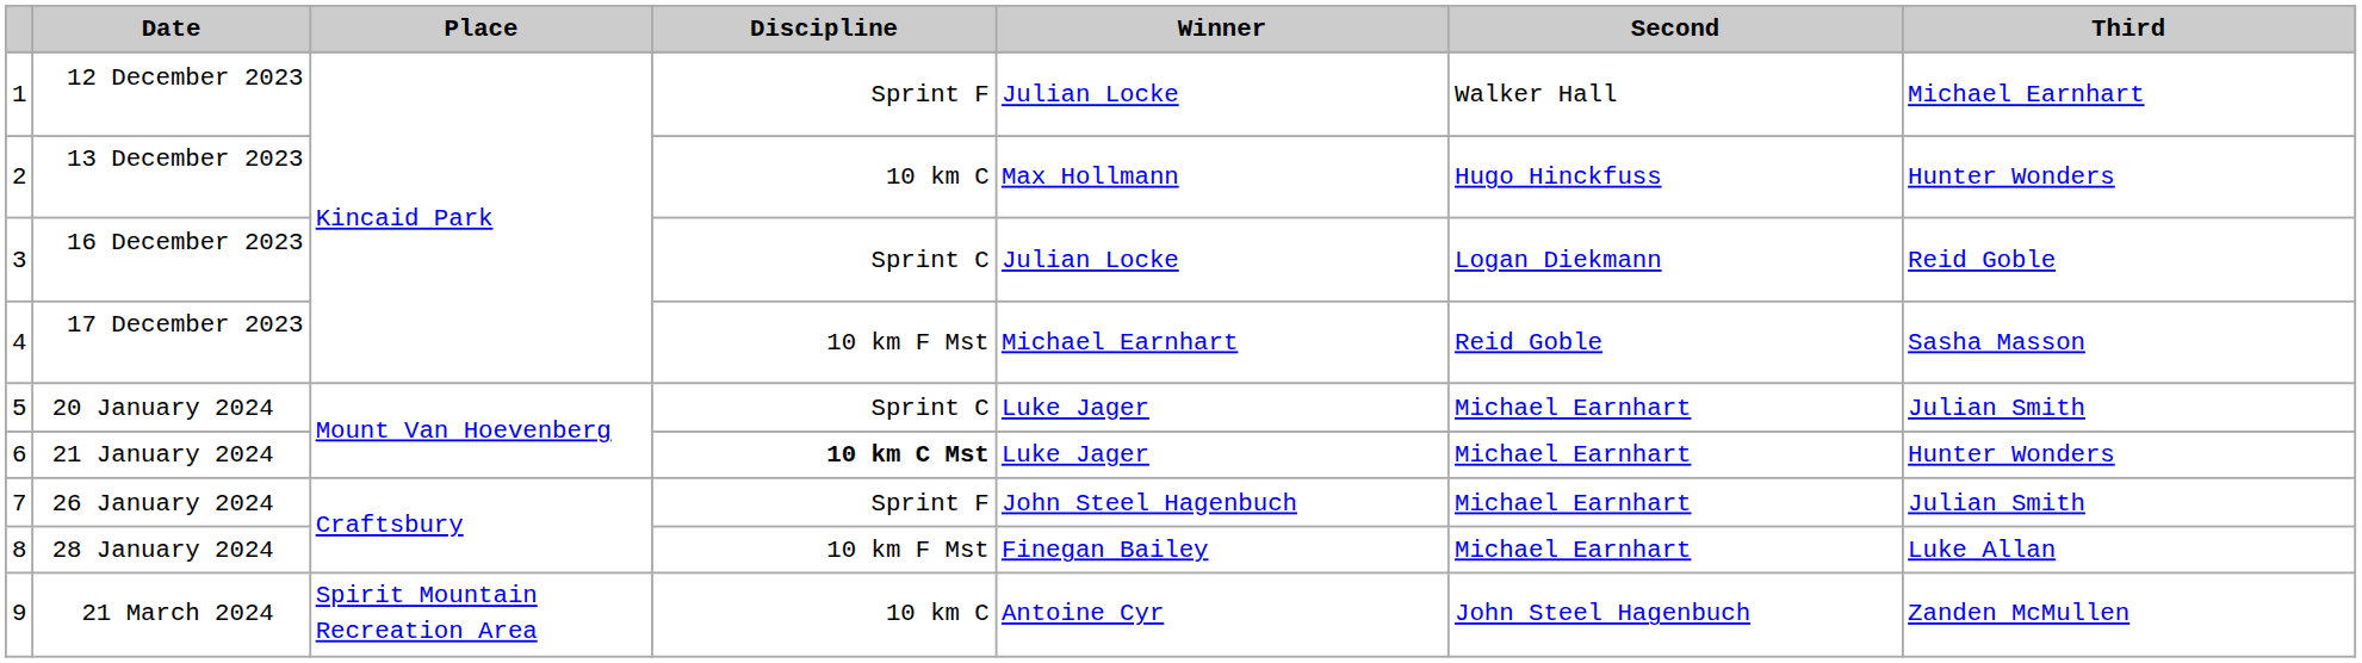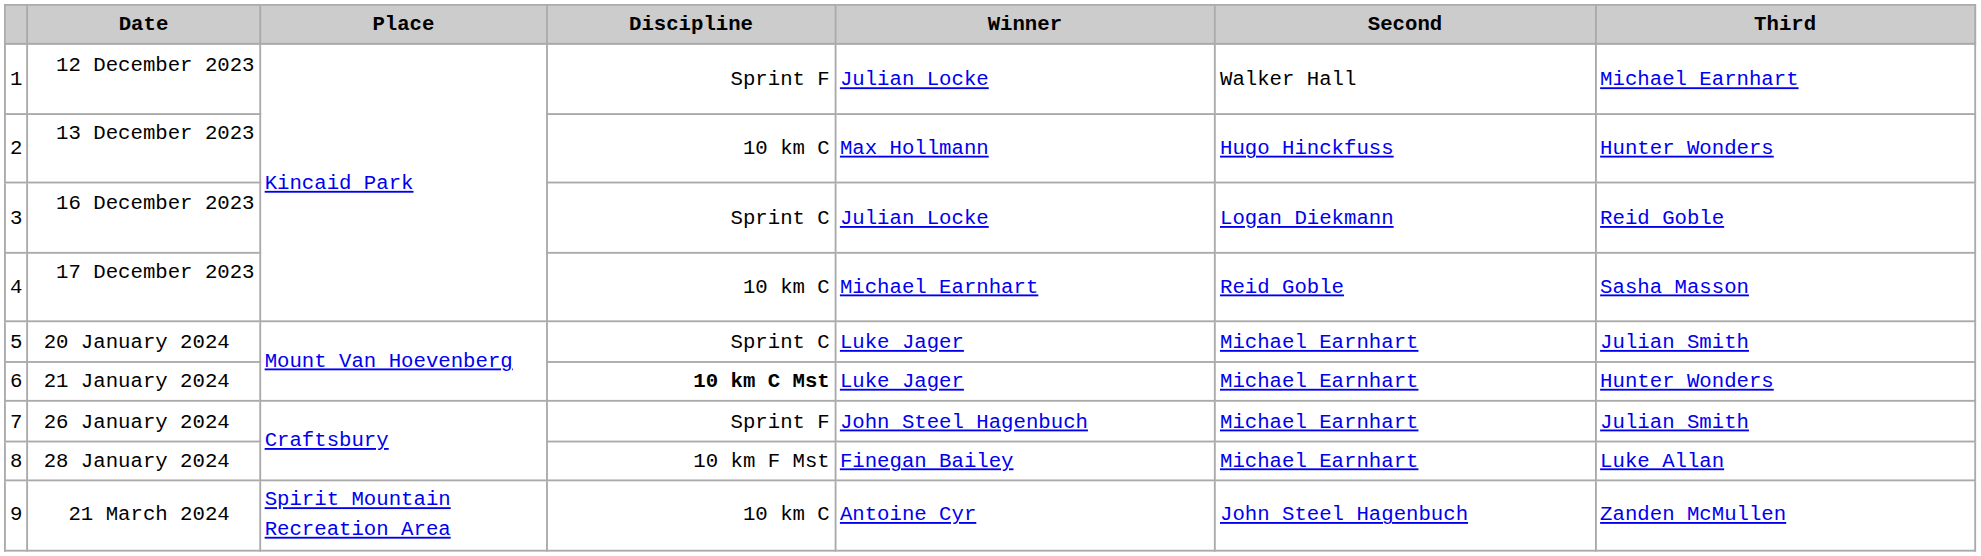17 December 2023 | Discipline: 10 km F Mst -> 10 km C
